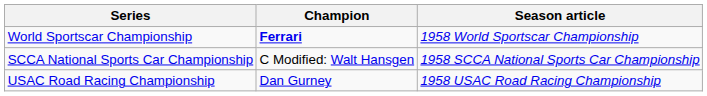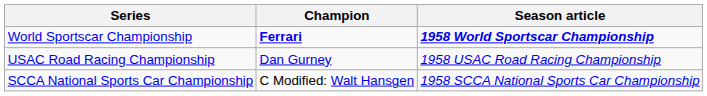World Sportscar Championship | Season article: normal -> bold
rows swapped: USAC Road Racing Championship <-> SCCA National Sports Car Championship
